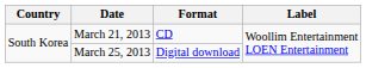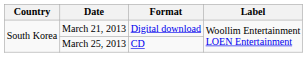March 21, 2013 | Format: CD -> Digital download
March 25, 2013 | Format: Digital download -> CD
